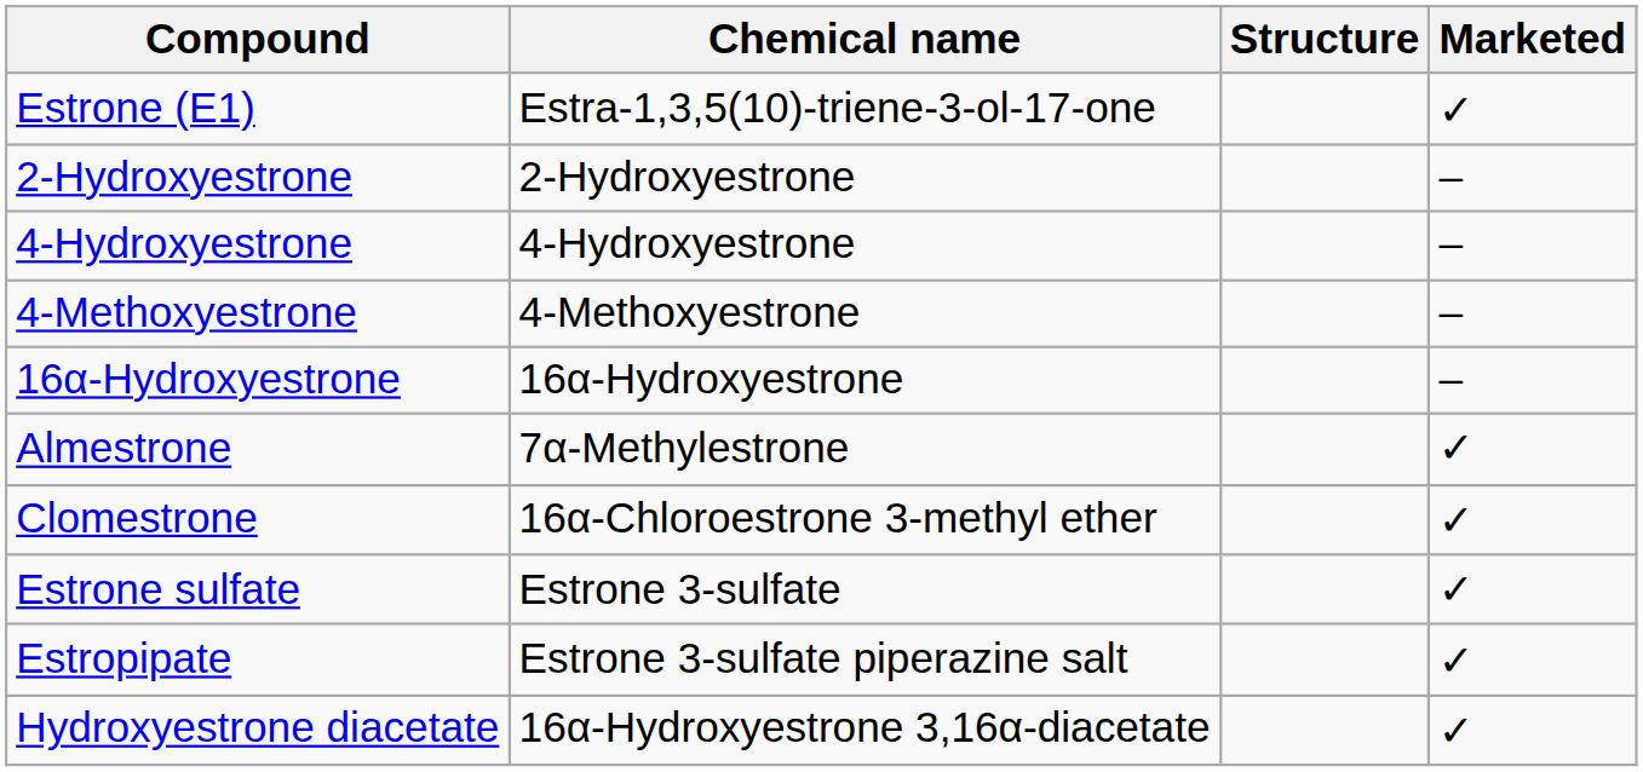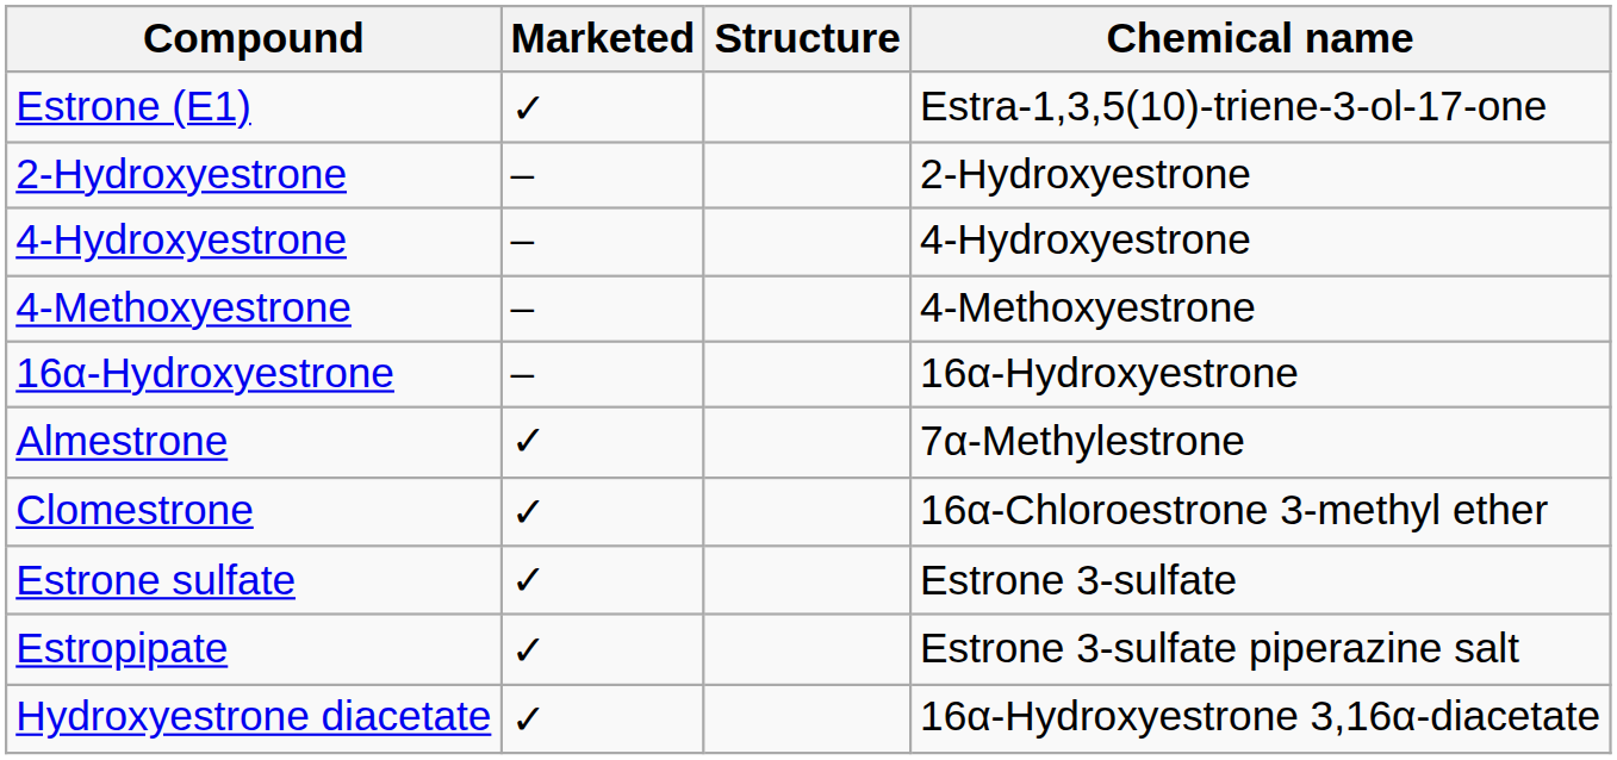columns swapped: Chemical name <-> Marketed
